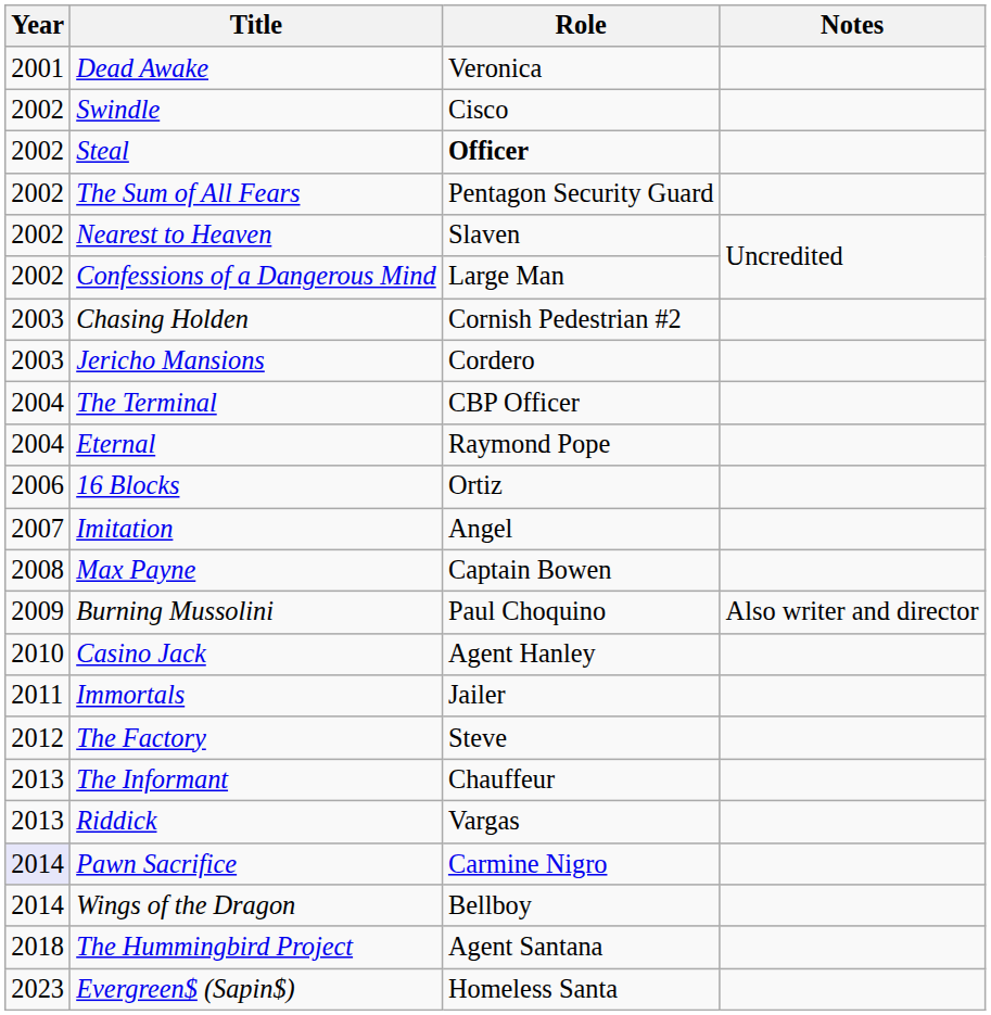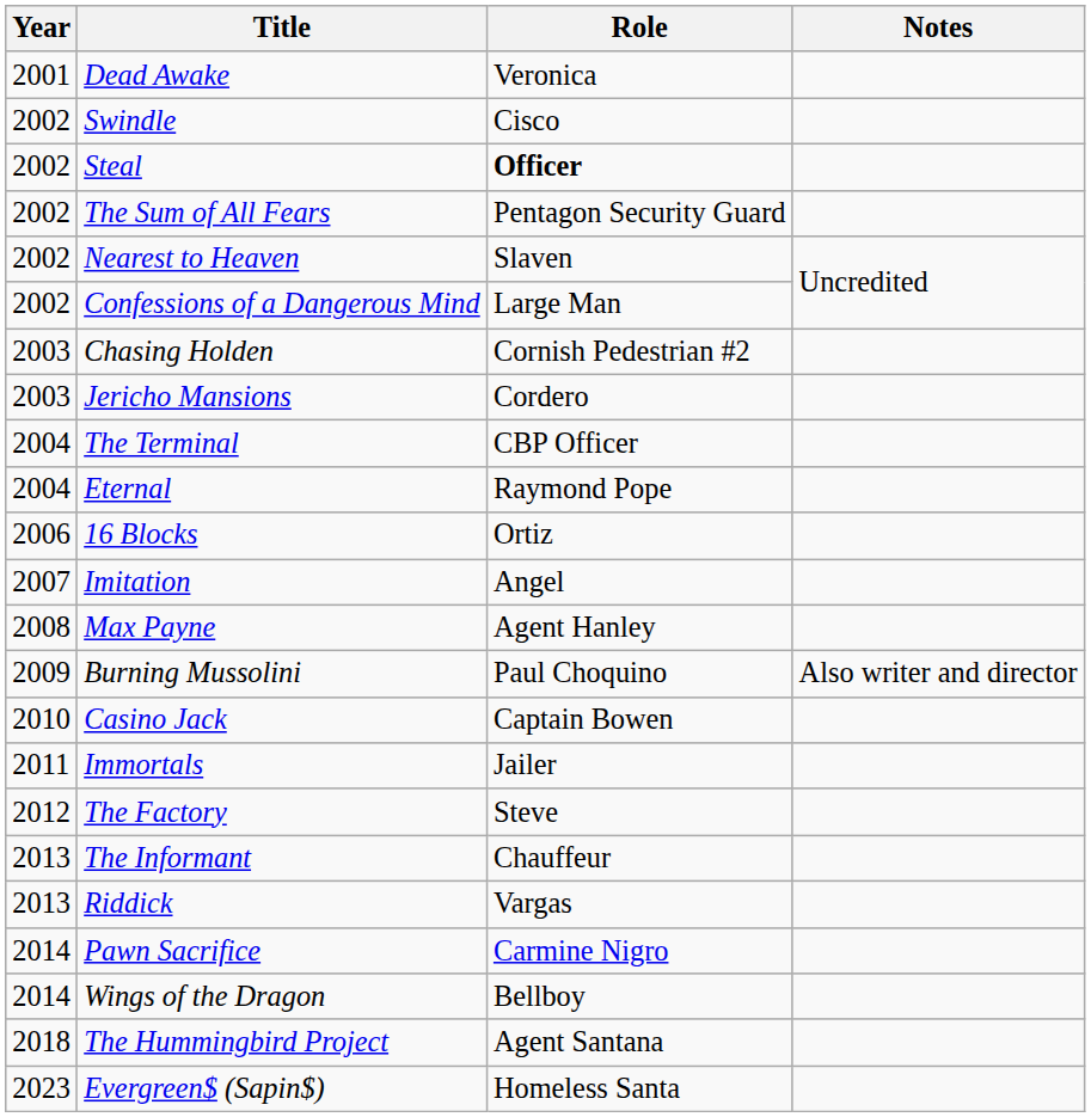Max Payne | Role: Captain Bowen -> Agent Hanley
Casino Jack | Role: Agent Hanley -> Captain Bowen
Pawn Sacrifice | Year: lavender background -> no background
